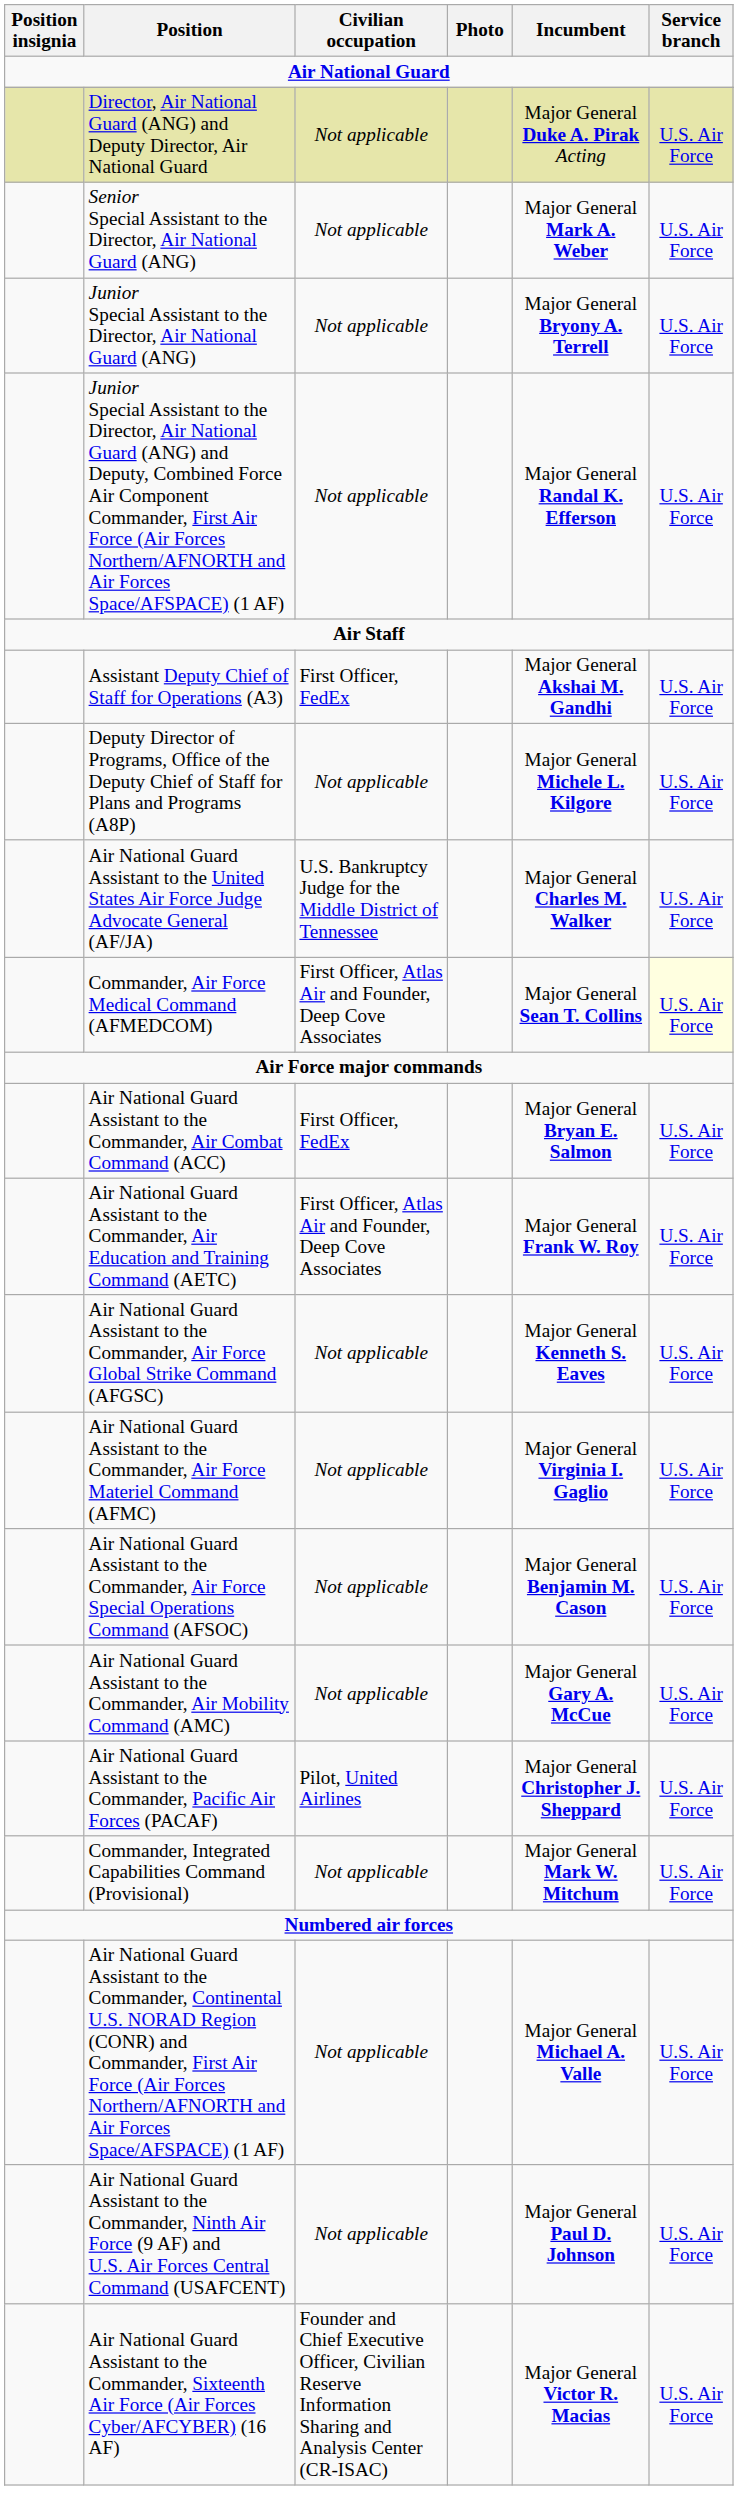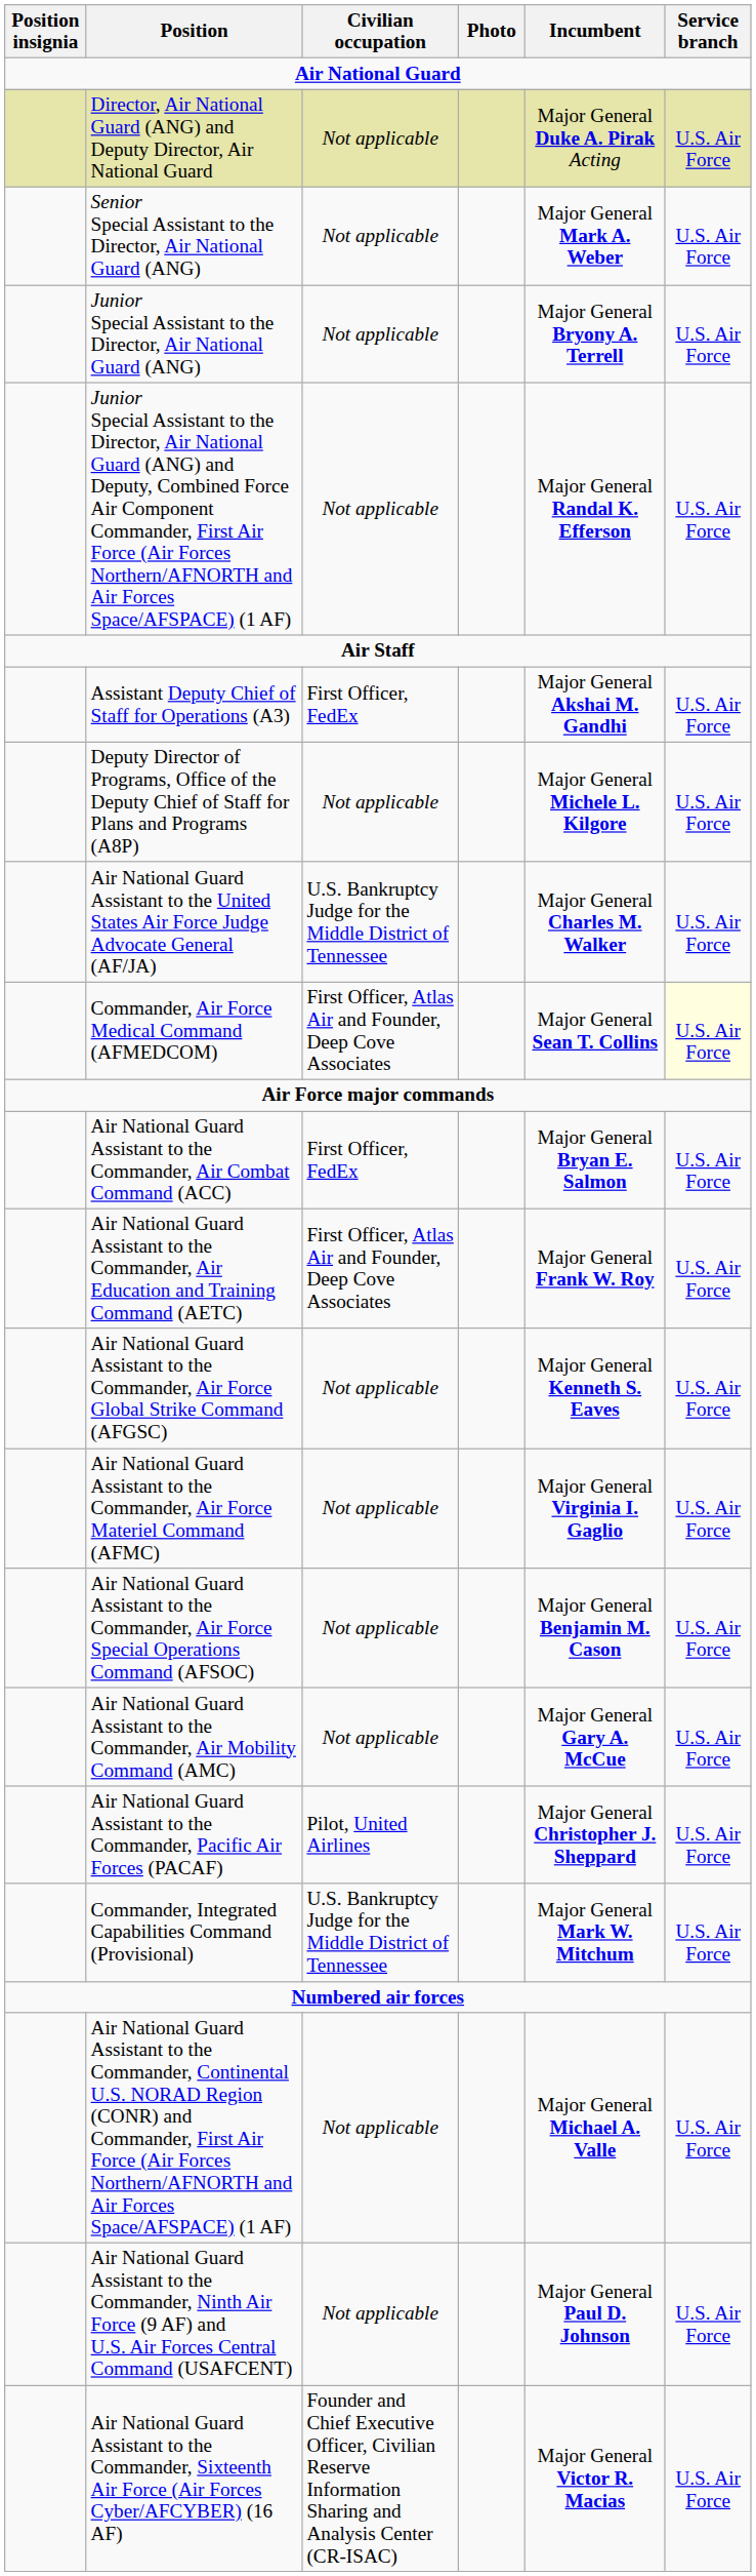Commander, Integrated Capabilities Command (Provisional) | Civilian occupation: Not applicable -> U.S. Bankruptcy Judge for the Middle District of Tennessee
